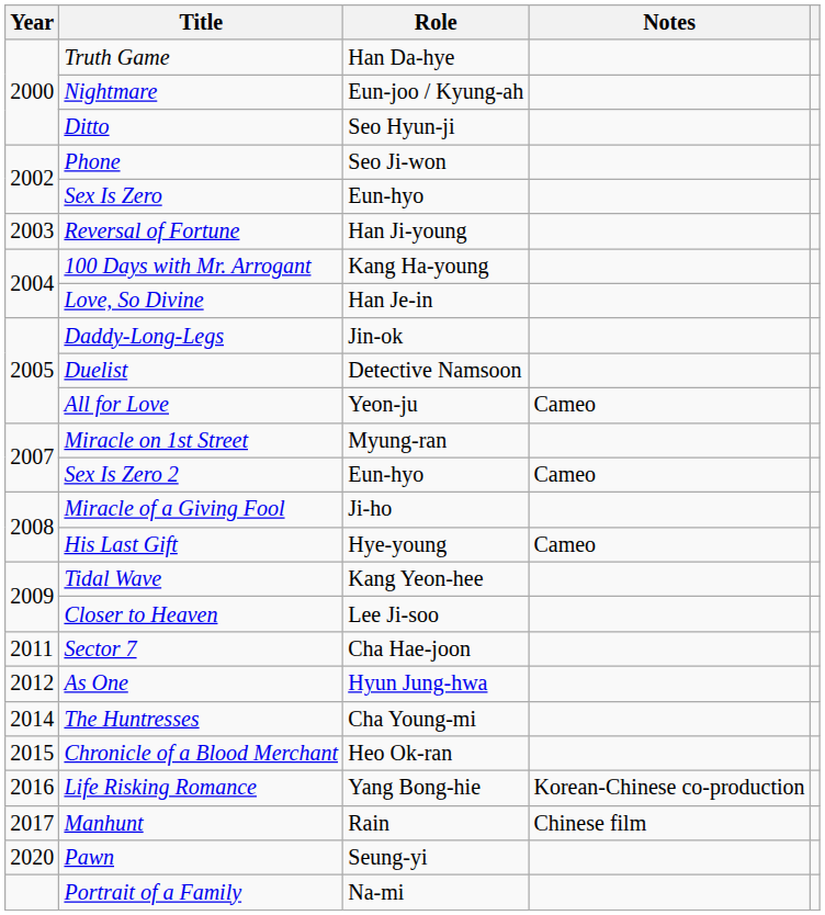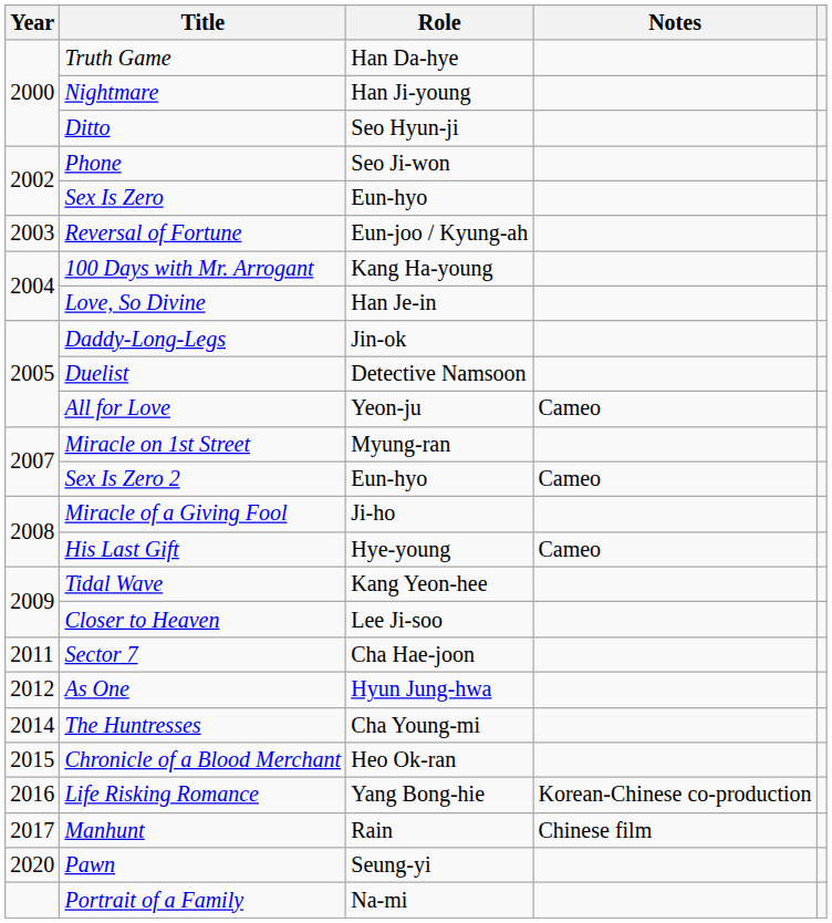Nightmare | Role: Eun-joo / Kyung-ah -> Han Ji-young
Reversal of Fortune | Role: Han Ji-young -> Eun-joo / Kyung-ah
